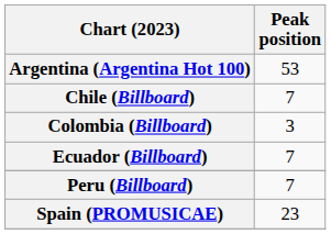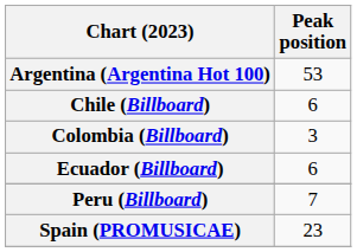Chile (Billboard) | Peak position: 7 -> 6
Ecuador (Billboard) | Peak position: 7 -> 6
